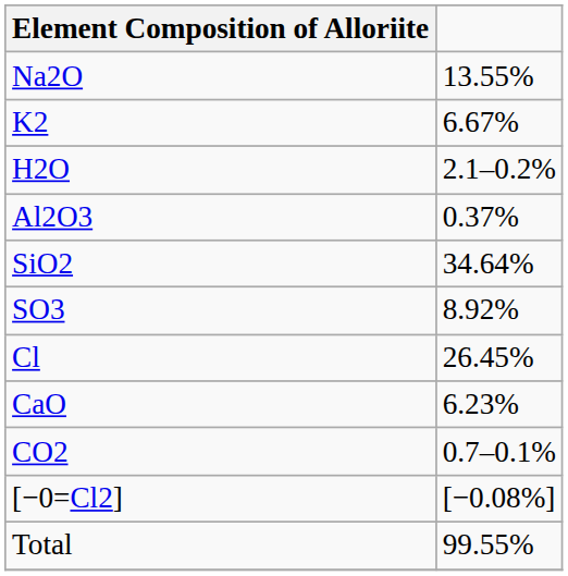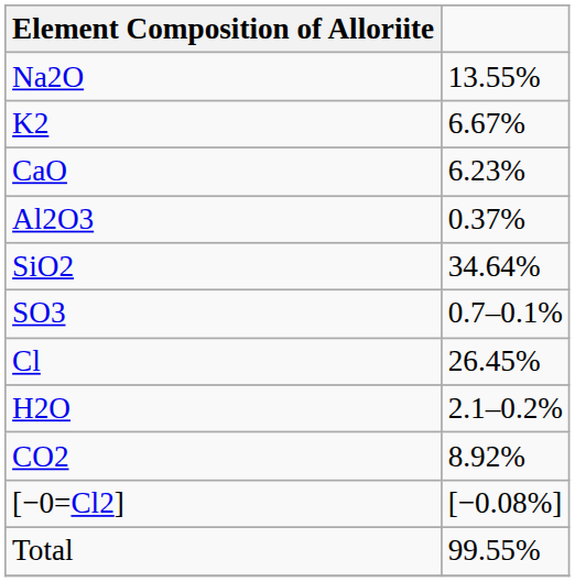rows swapped: CaO <-> H2O
SO3 | column 2: 8.92% -> 0.7–0.1%
CO2 | column 2: 0.7–0.1% -> 8.92%
